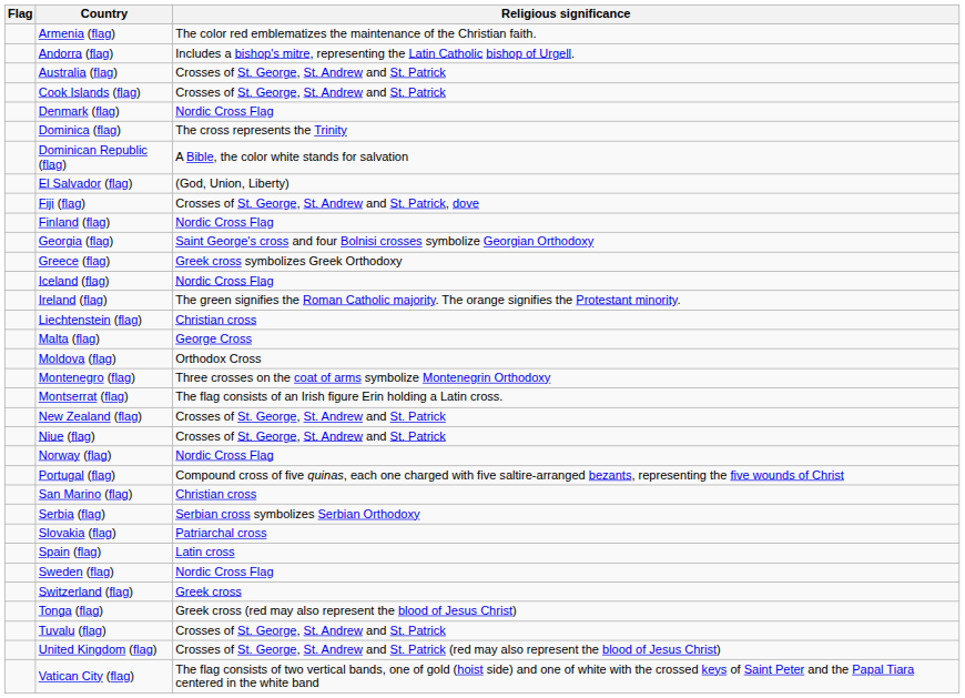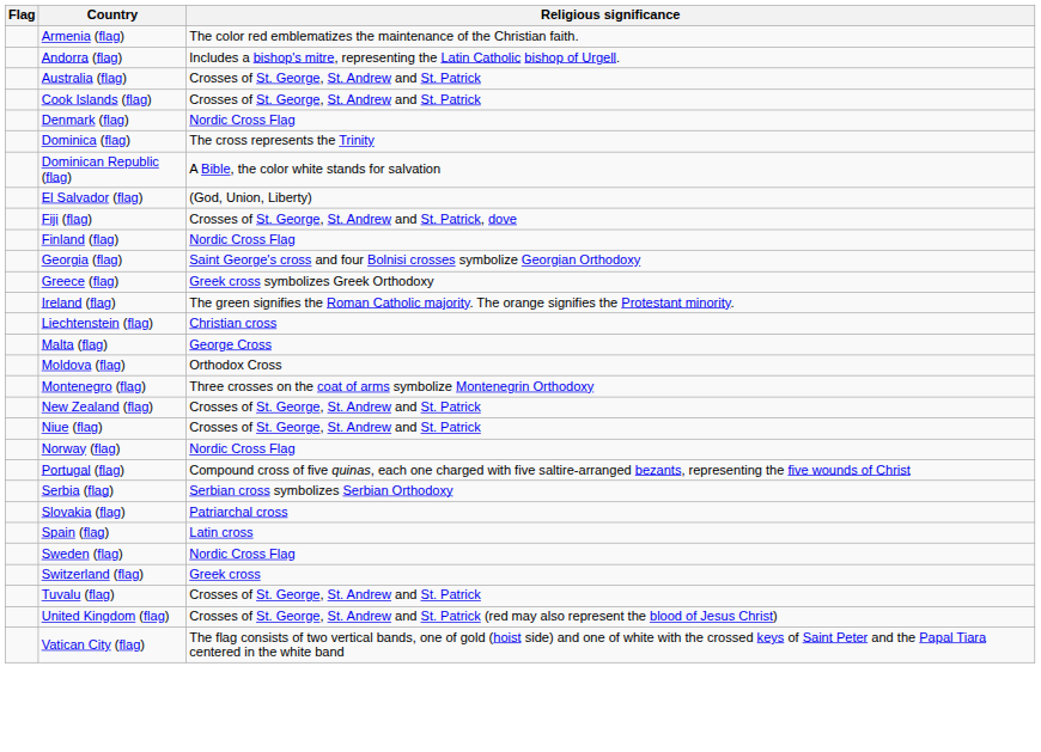- row: Iceland (flag) | Nordic Cross Flag
- row: Montserrat (flag) | The flag consists of an Irish figure Erin holding a Latin cross.
- row: San Marino (flag) | Christian cross
- row: Tonga (flag) | Greek cross (red may also represent the blood of Jesus Christ)
